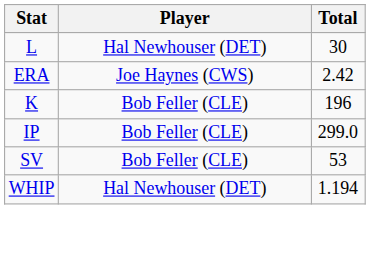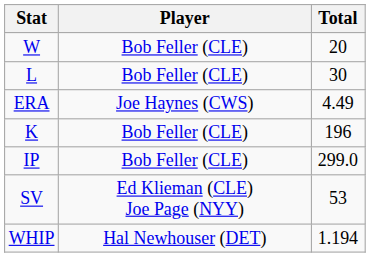+ row: W | Bob Feller (CLE) | 20
L | Player: Hal Newhouser (DET) -> Bob Feller (CLE)
ERA | Total: 2.42 -> 4.49
SV | Player: Bob Feller (CLE) -> Ed Klieman (CLE) Joe Page (NYY)
